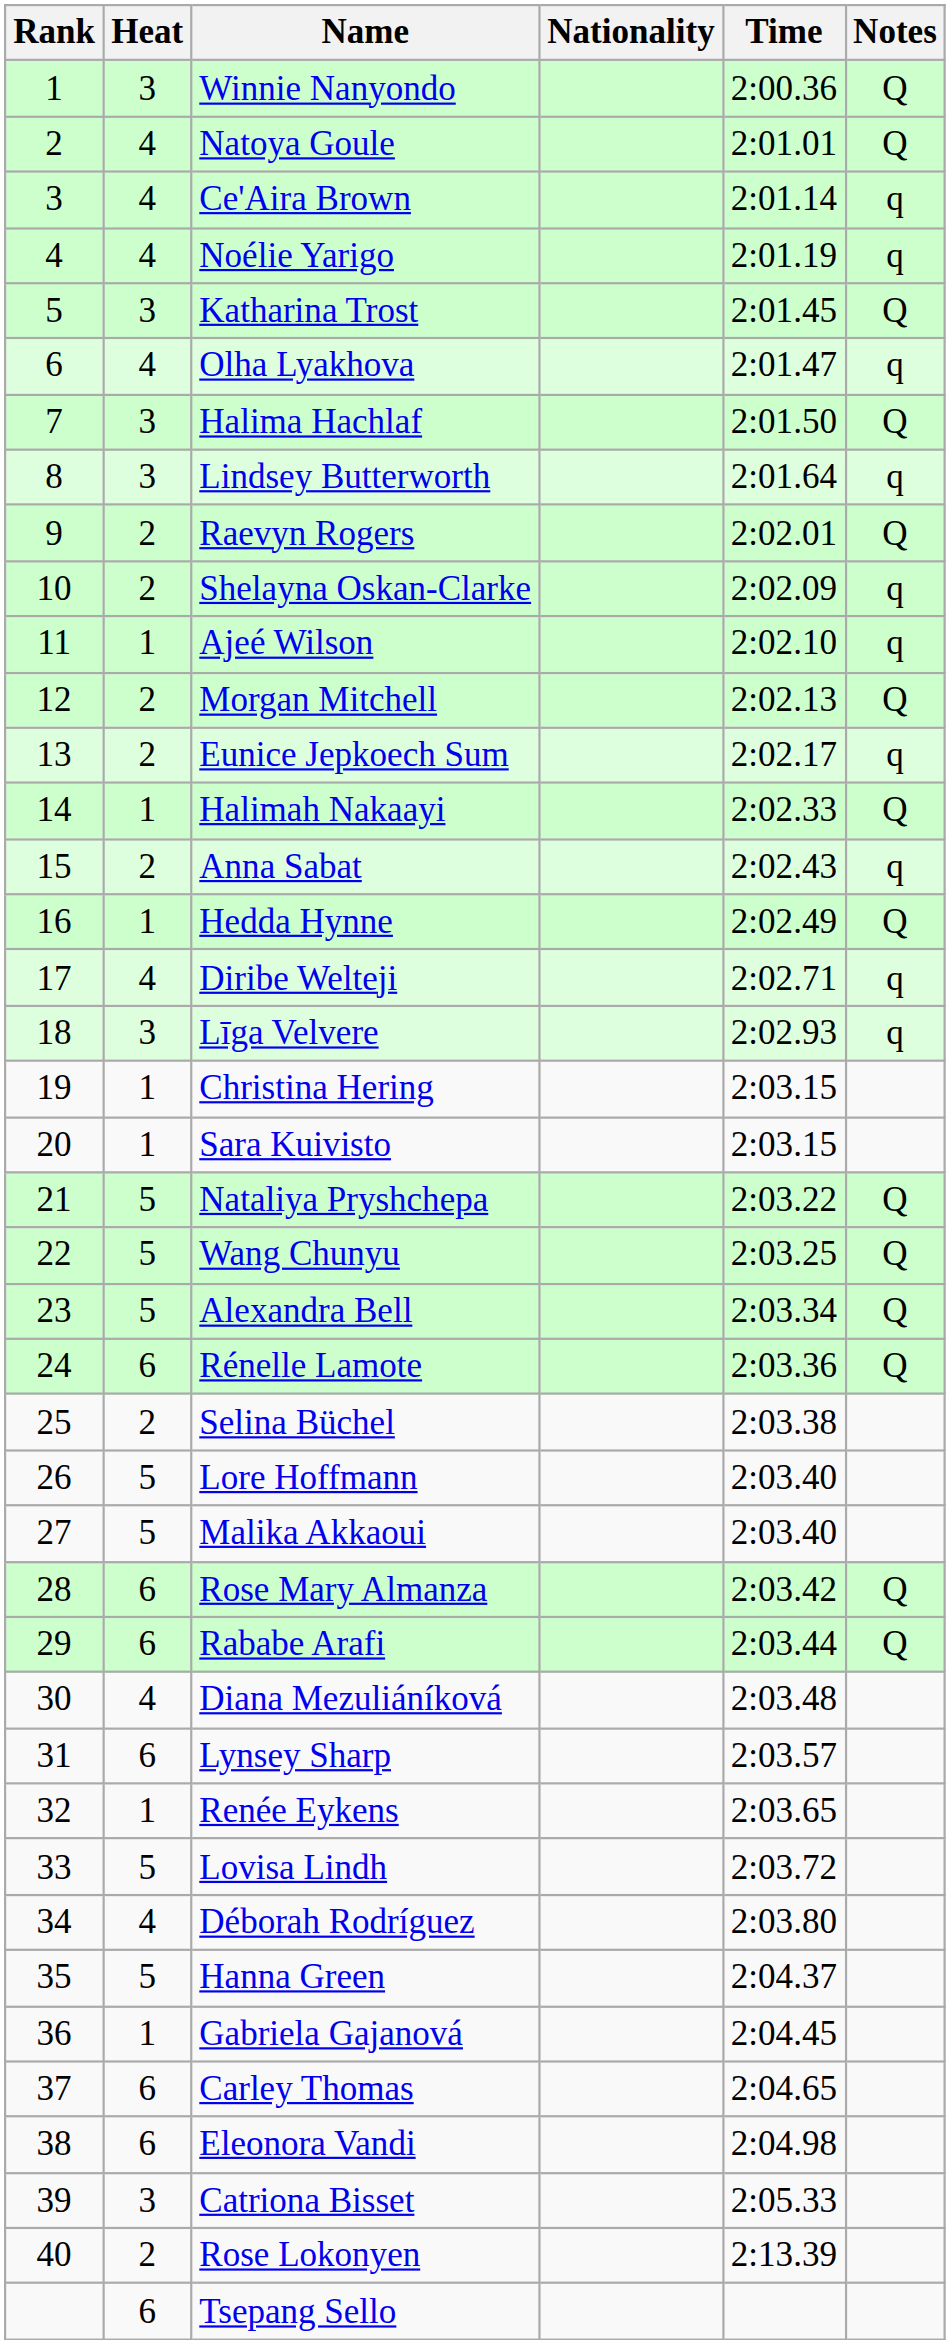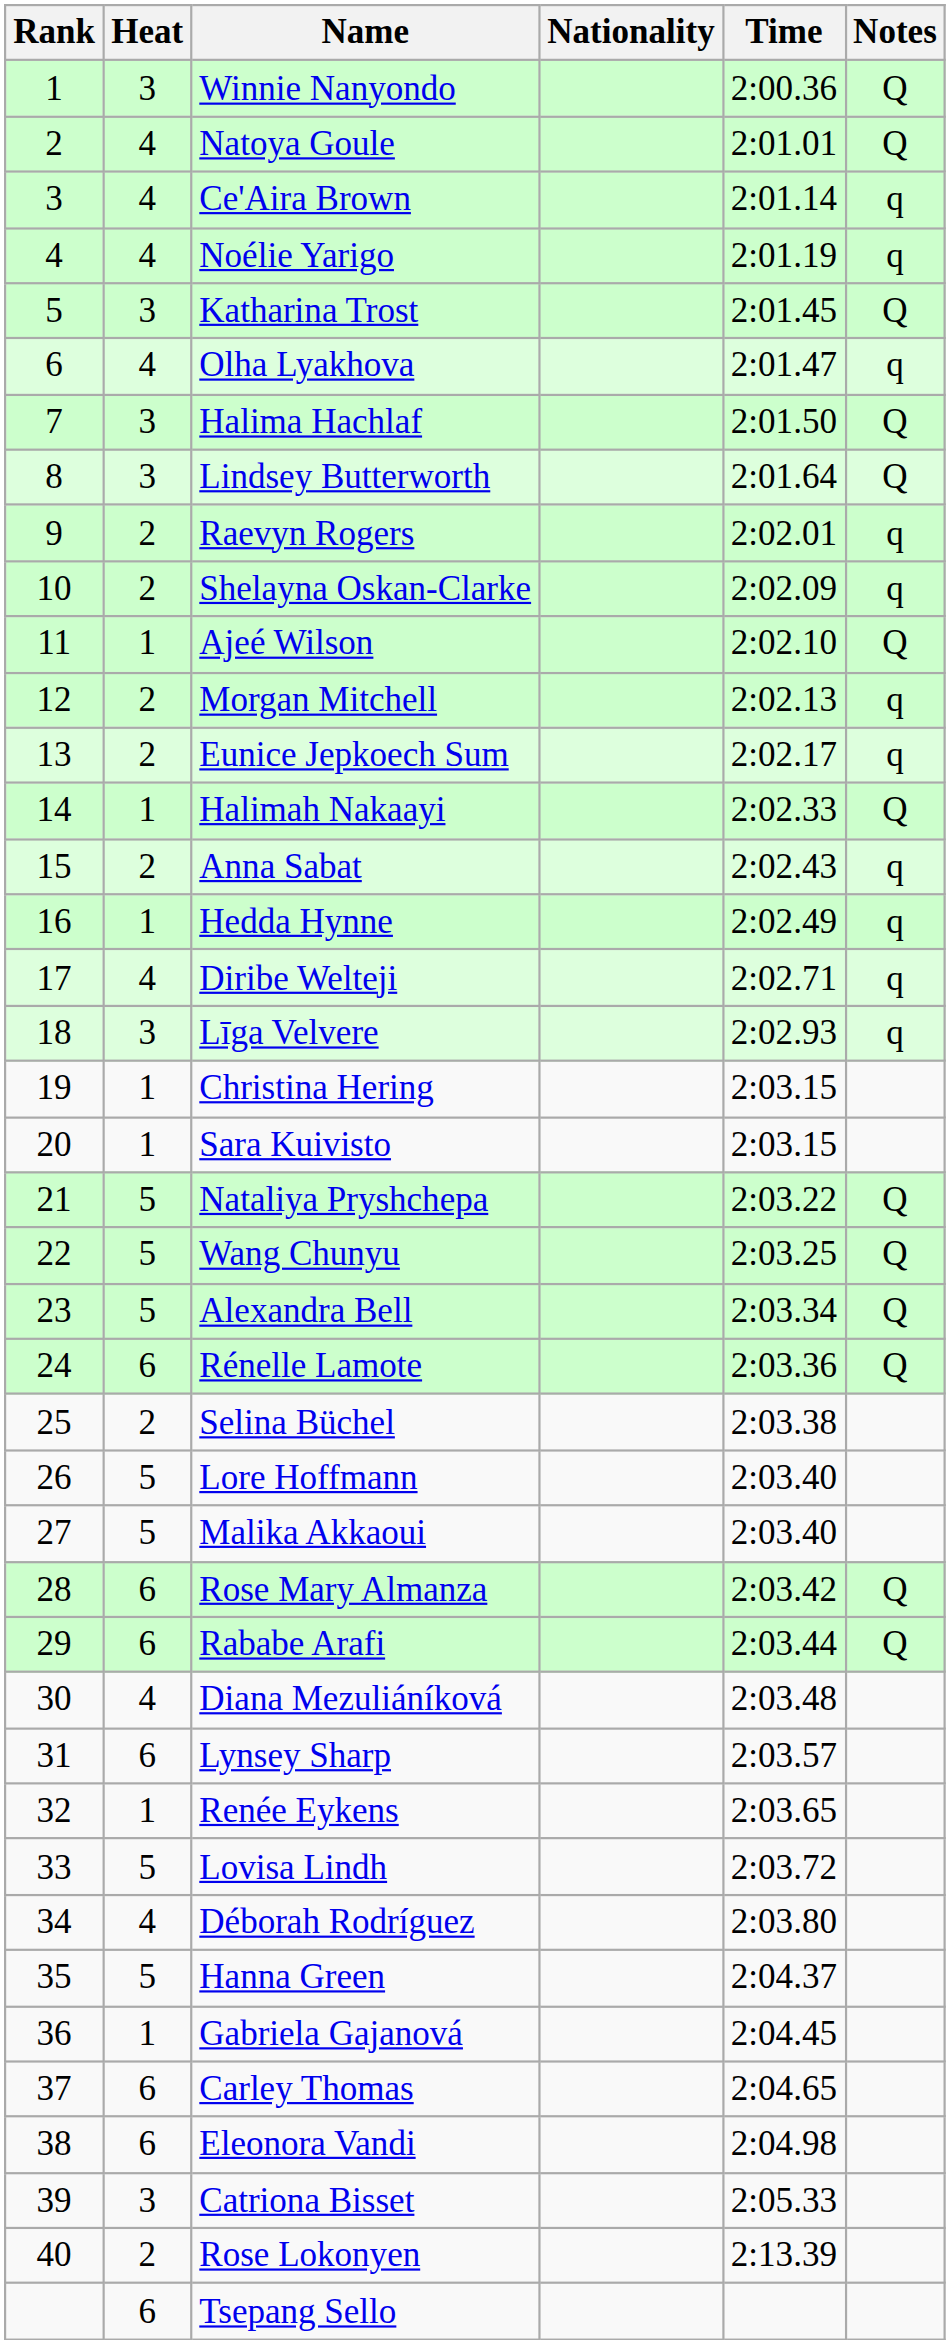Lindsey Butterworth | Notes: q -> Q
Raevyn Rogers | Notes: Q -> q
Ajeé Wilson | Notes: q -> Q
Morgan Mitchell | Notes: Q -> q
Hedda Hynne | Notes: Q -> q
